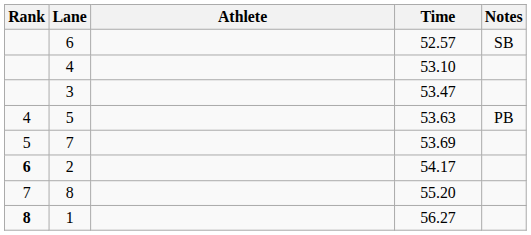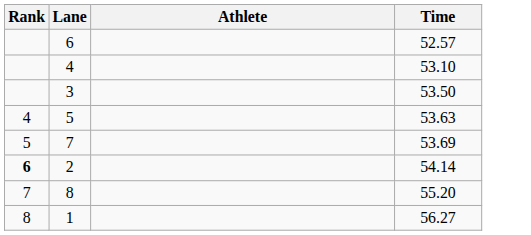- column: Notes | SB | PB
3 | Time: 53.47 -> 53.50
2 | Time: 54.17 -> 54.14
1 | Rank: bold -> normal
